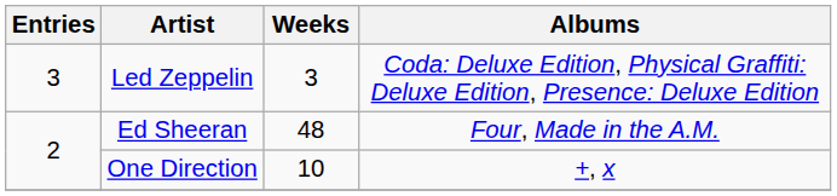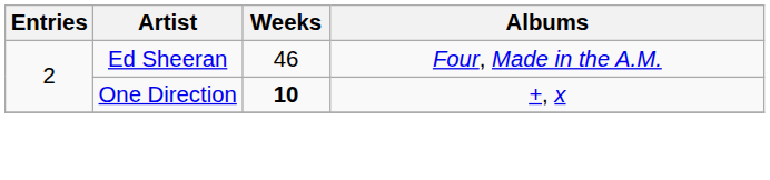- row: 3 | Led Zeppelin | 3 | Coda: Deluxe Edition, Physical Graffiti: Deluxe Edition, Presence: Deluxe Edition
Ed Sheeran | Weeks: 48 -> 46
One Direction | Weeks: normal -> bold
